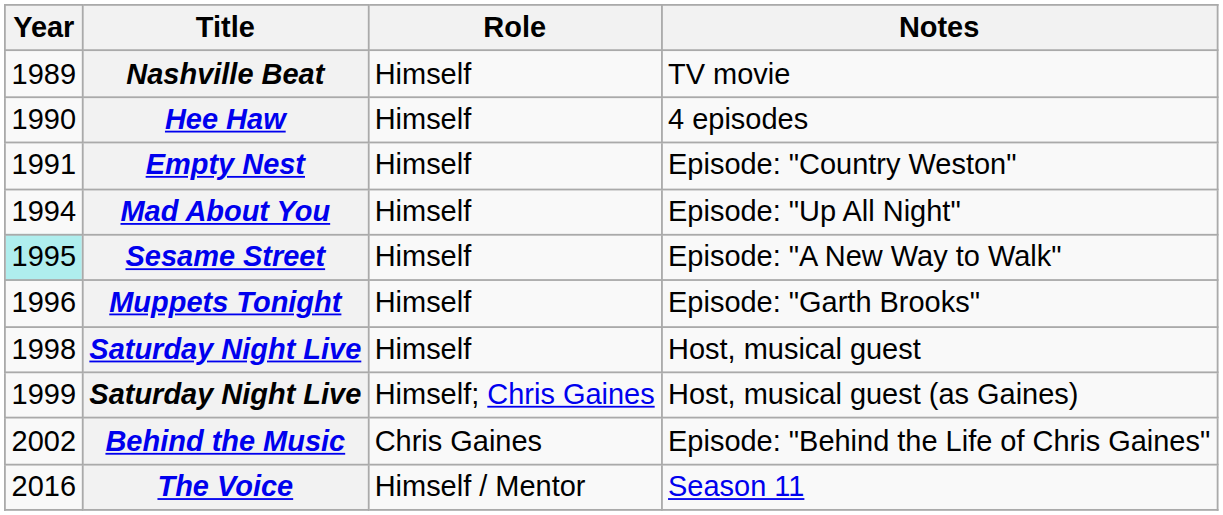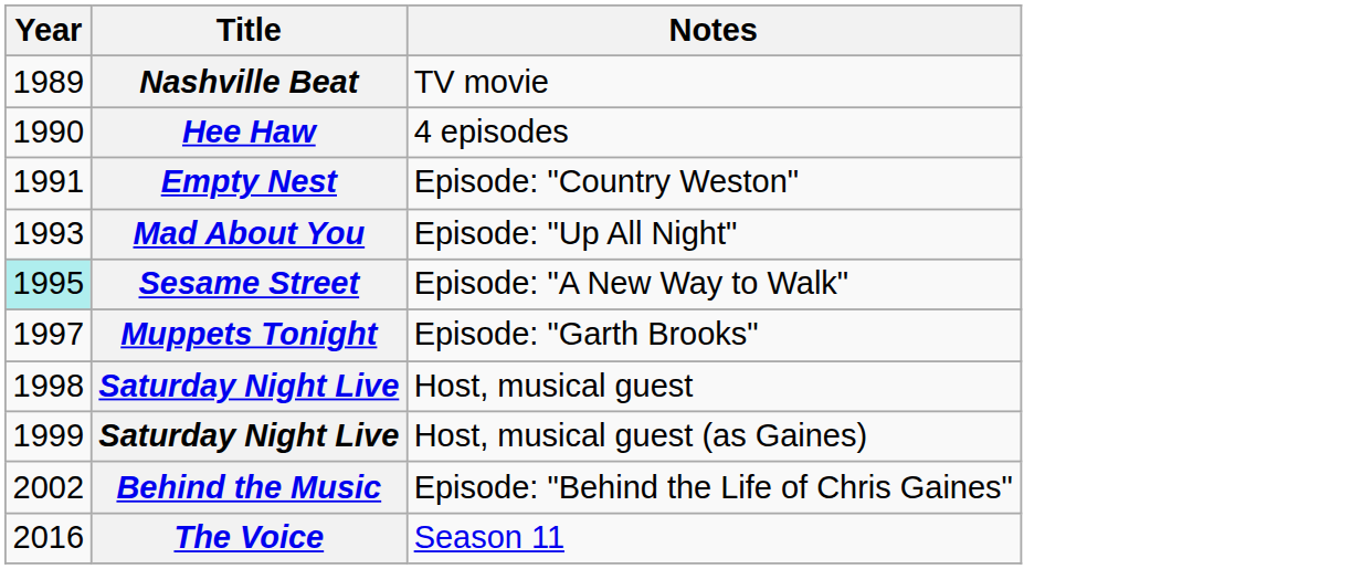- column: Role | Himself | Himself | Himself | Himself | Himself | Himself | Himself | Himself; Chris Gaines | Chris Gaines | Himself / Mentor
Mad About You | Year: 1994 -> 1993
Muppets Tonight | Year: 1996 -> 1997
